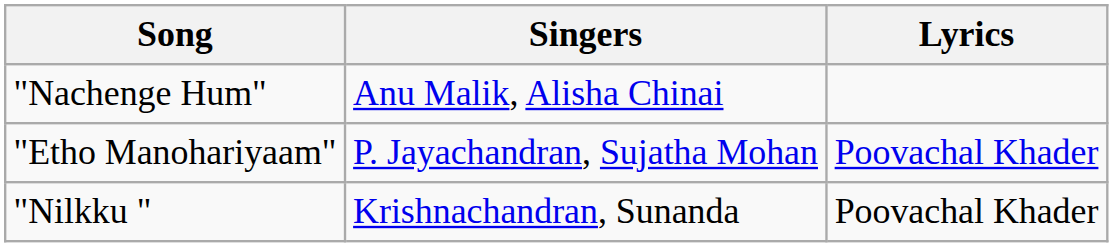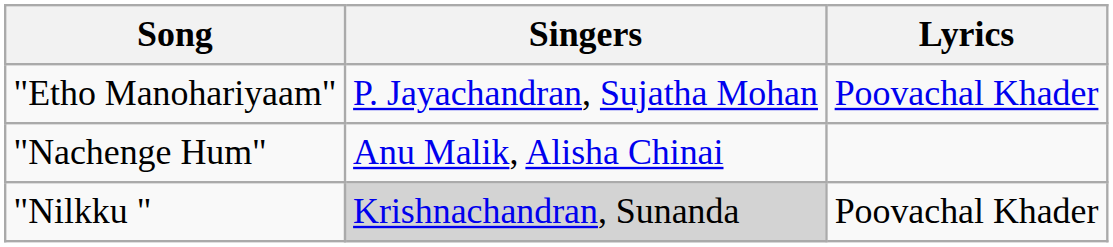rows swapped: "Etho Manohariyaam" <-> "Nachenge Hum"
"Nilkku " | Singers: no background -> lightgrey background
